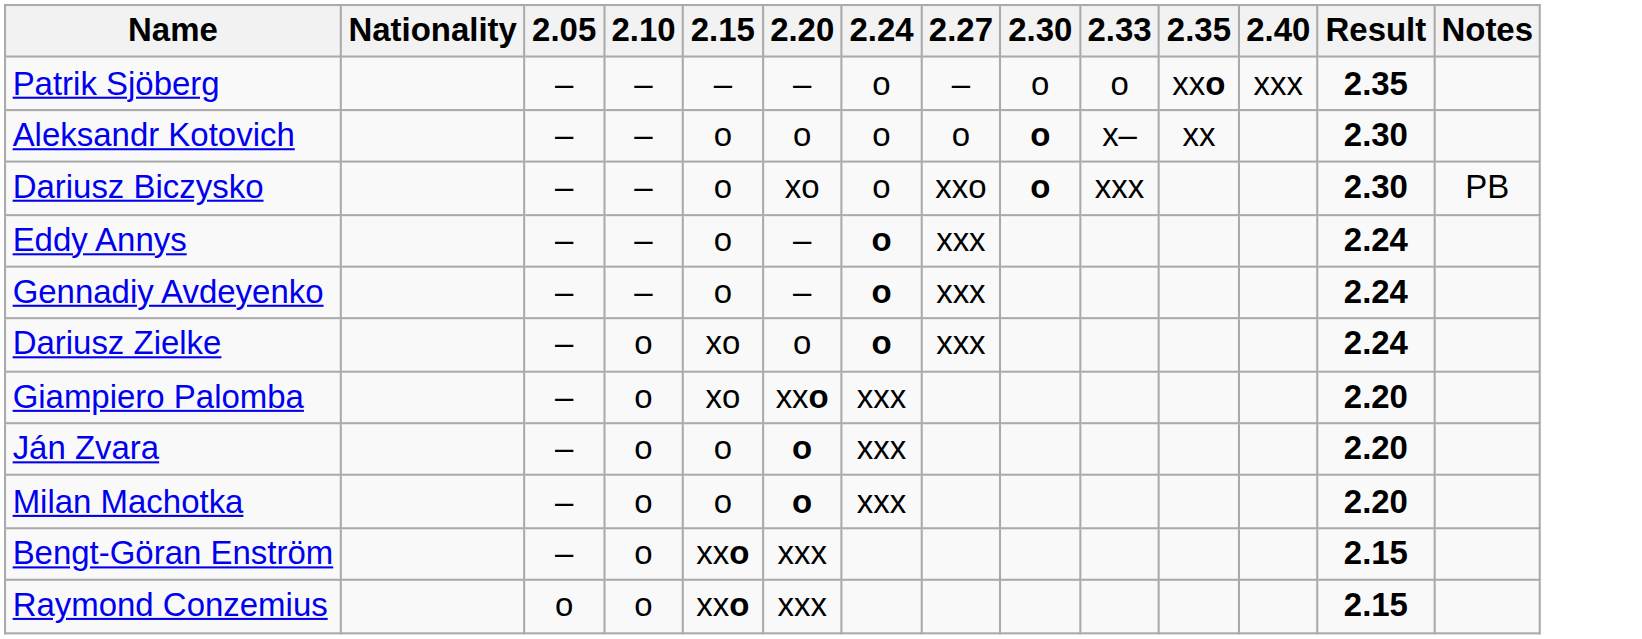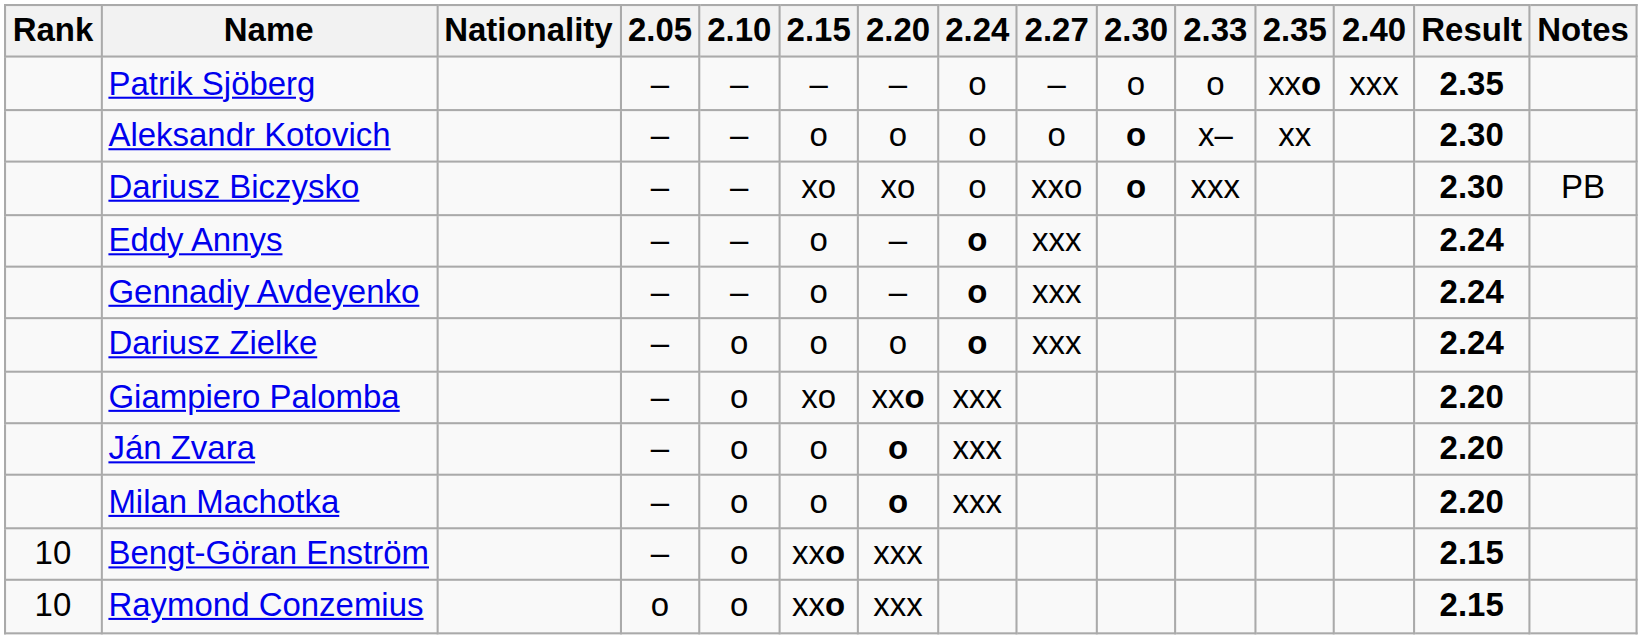+ column: Rank | 10 | 10
Dariusz Biczysko | 2.15: o -> xo
Dariusz Zielke | 2.15: xo -> o
